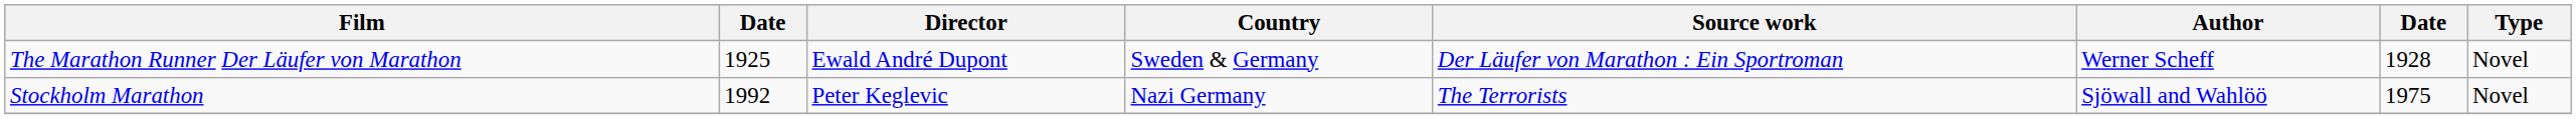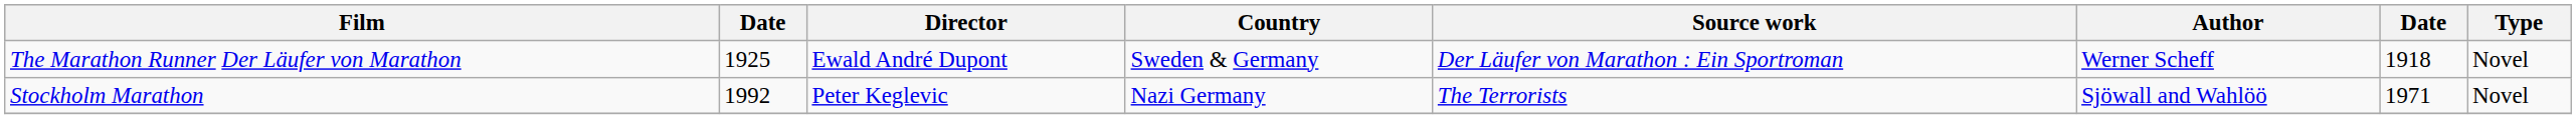The Marathon Runner Der Läufer von Marathon | column 7: 1928 -> 1918
Stockholm Marathon | column 7: 1975 -> 1971
